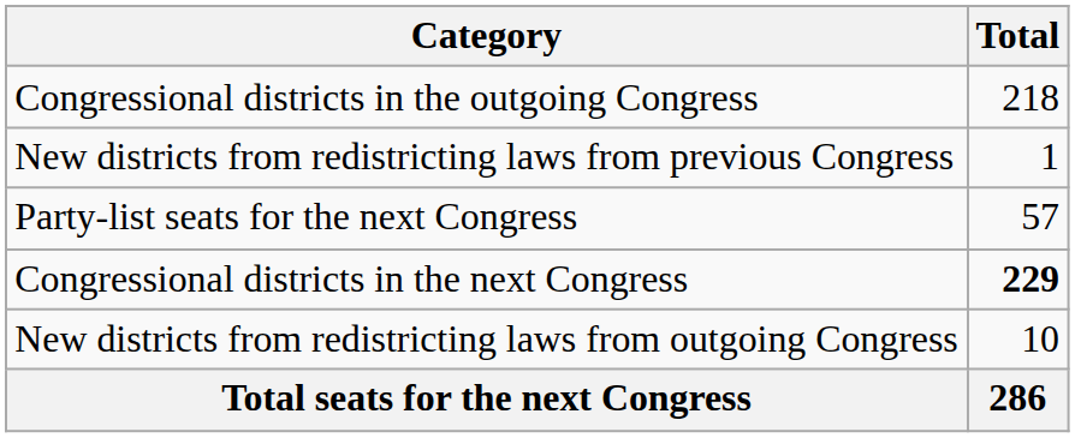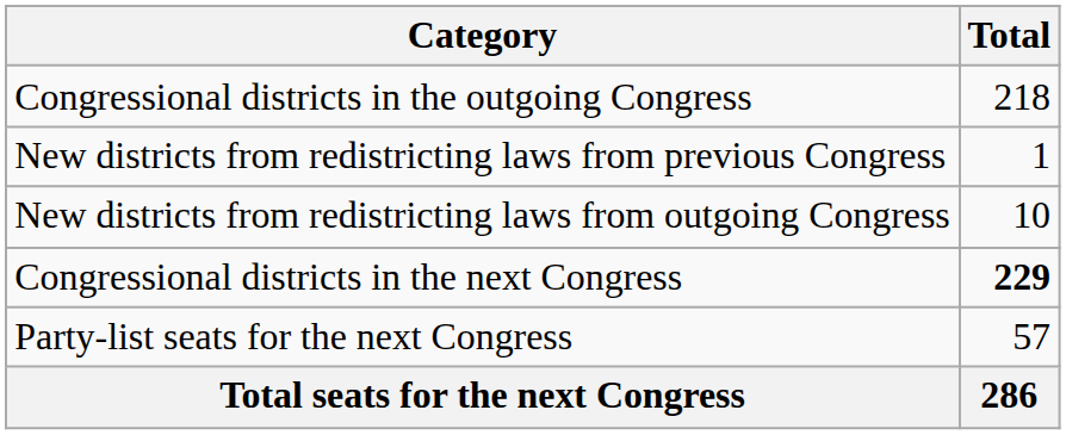rows swapped: New districts from redistricting laws from outgoing Congress <-> Party-list seats for the next Congress
